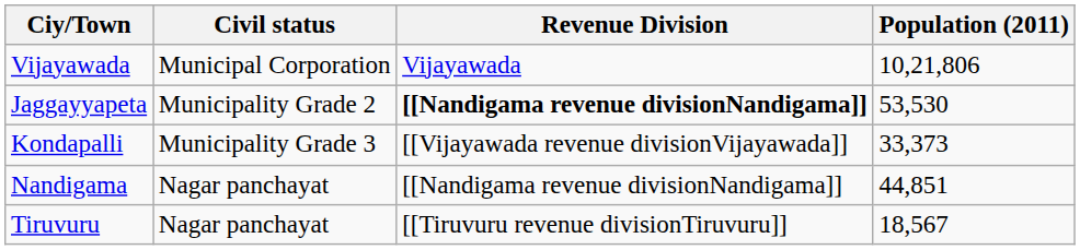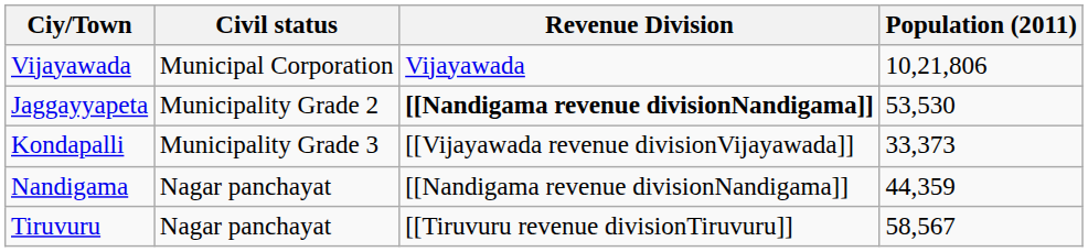Nandigama | Population (2011): 44,851 -> 44,359
Tiruvuru | Population (2011): 18,567 -> 58,567
